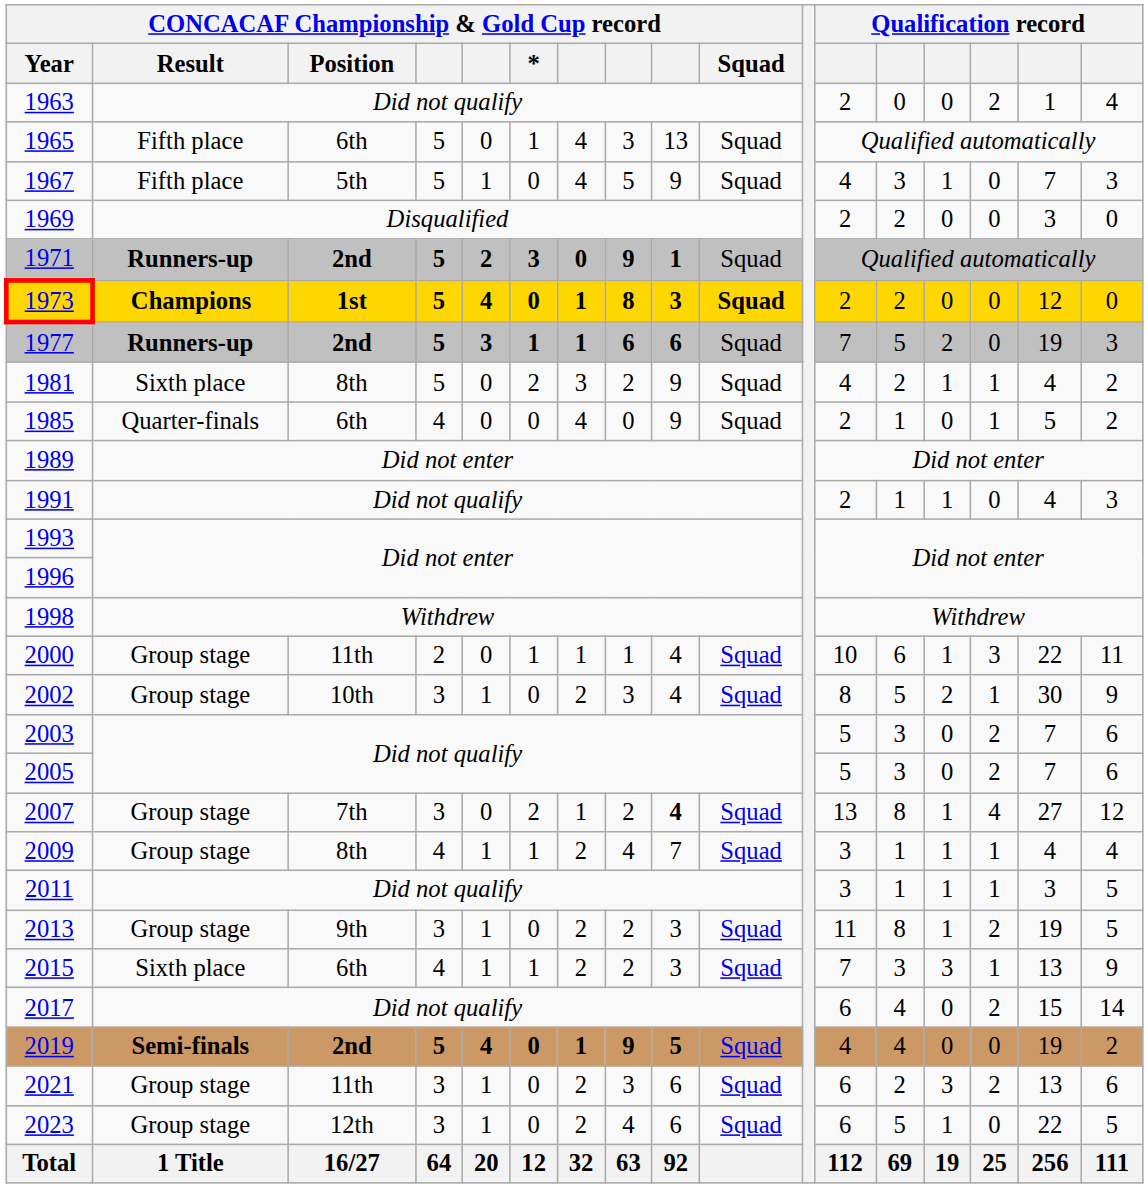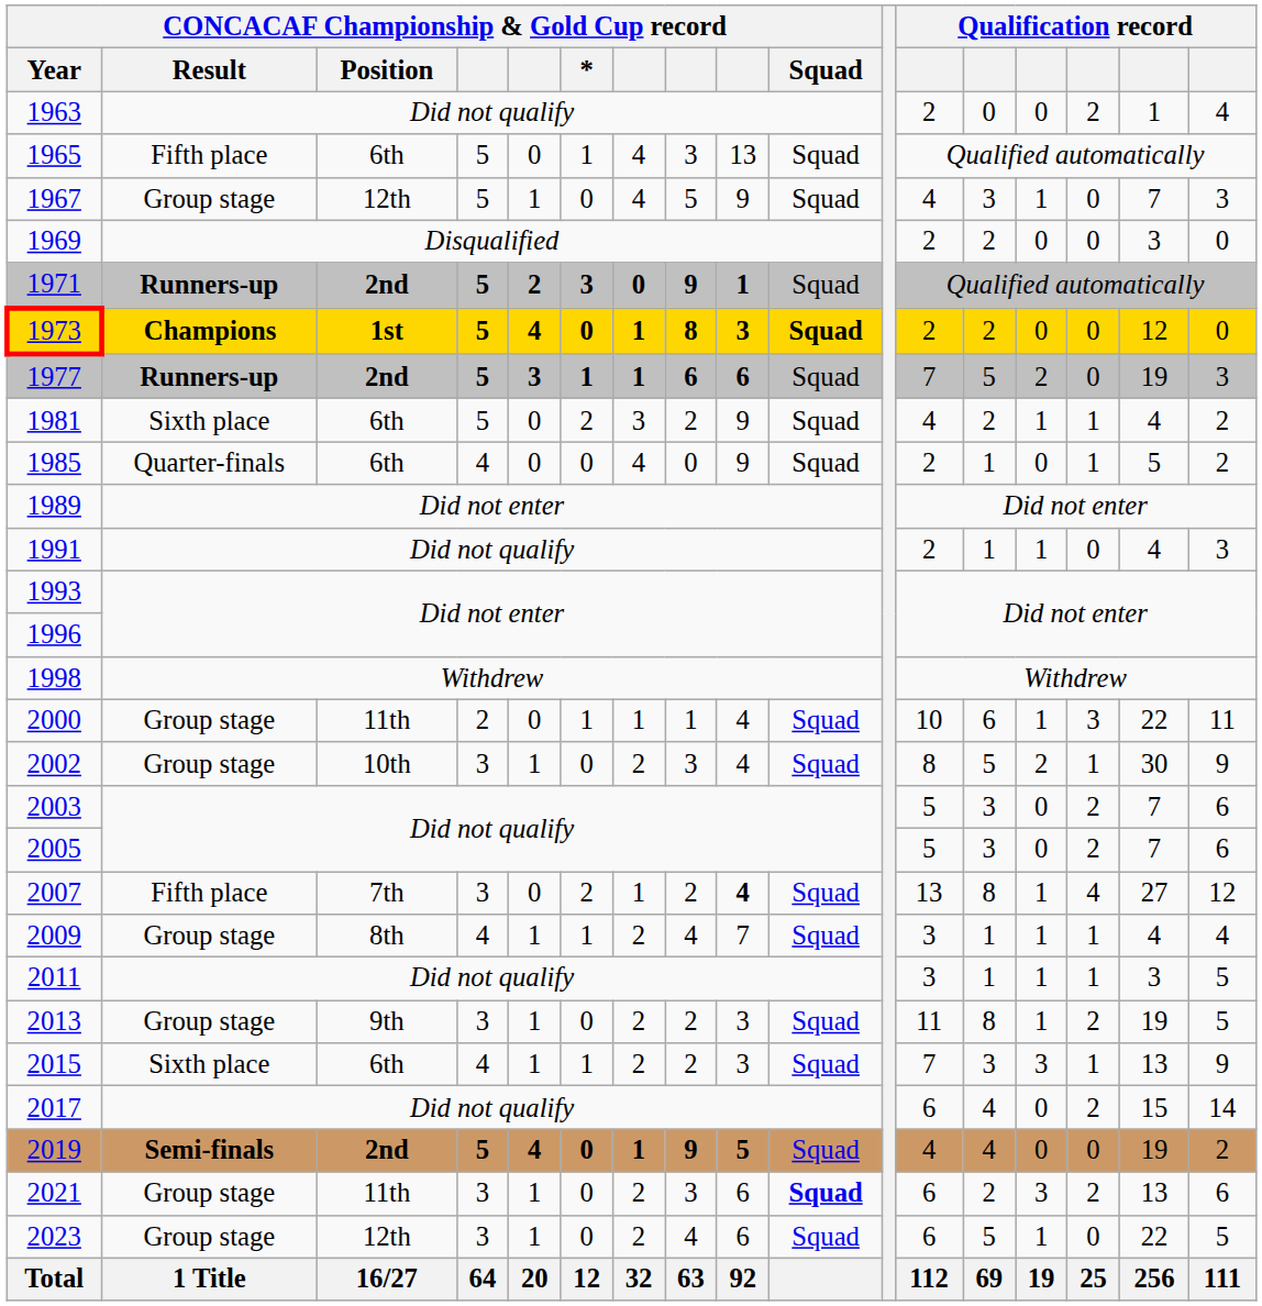1967 | CONCACAF Championship & Gold Cup record / Result: Fifth place -> Group stage
1967 | CONCACAF Championship & Gold Cup record / Position: 5th -> 12th
1981 | CONCACAF Championship & Gold Cup record / Position: 8th -> 6th
2007 | CONCACAF Championship & Gold Cup record / Result: Group stage -> Fifth place
2021 | CONCACAF Championship & Gold Cup record / Squad: normal -> bold
